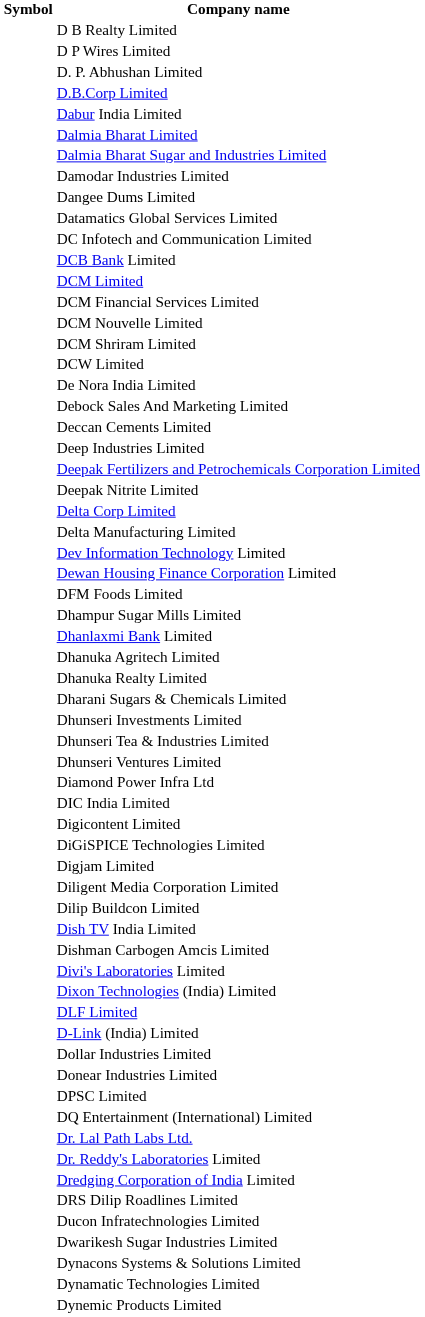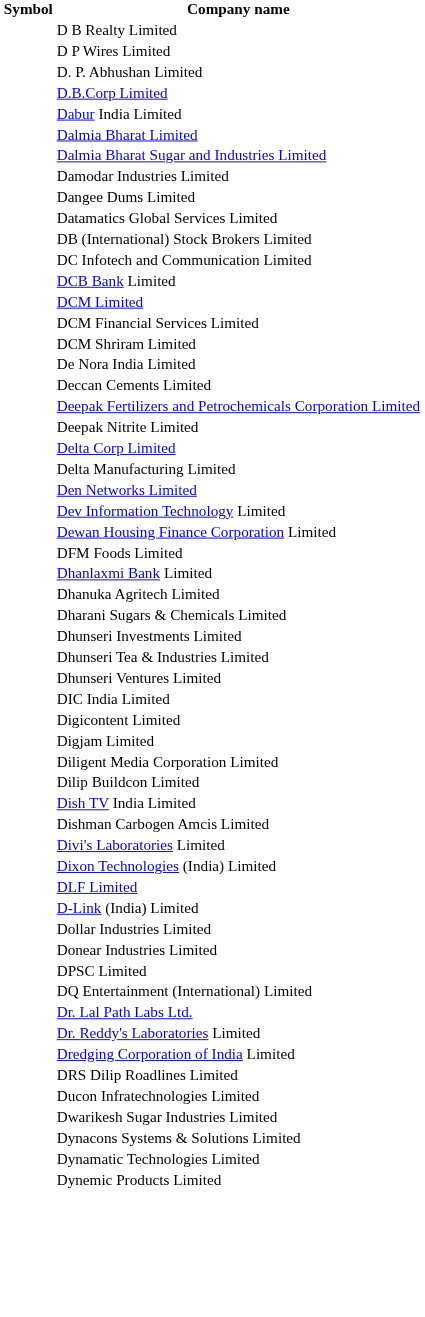+ row: DB (International) Stock Brokers Limited
- row: DCM Nouvelle Limited
- row: DCW Limited
- row: Debock Sales And Marketing Limited
- row: Deep Industries Limited
+ row: Den Networks Limited
- row: Dhampur Sugar Mills Limited
- row: Dhanuka Realty Limited
- row: Diamond Power Infra Ltd
- row: DiGiSPICE Technologies Limited
